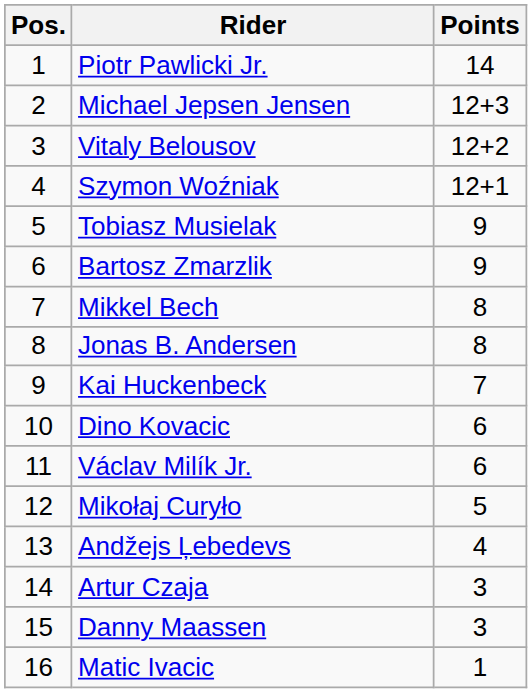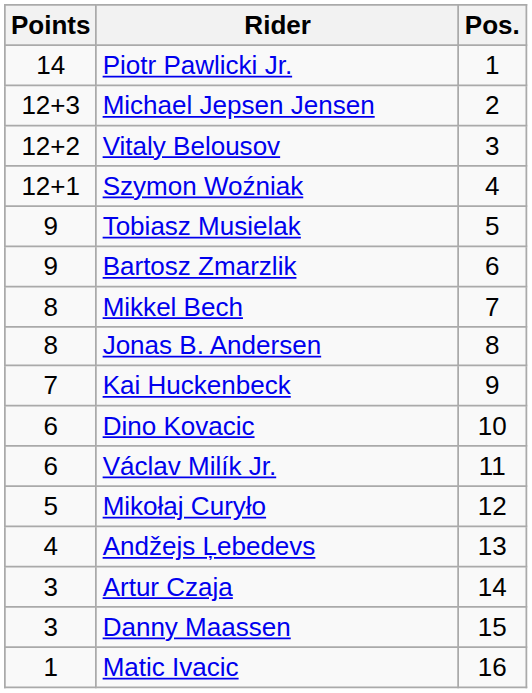columns swapped: Pos. <-> Points
